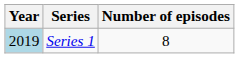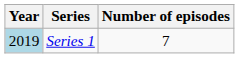Series 1 | Number of episodes: 8 -> 7
